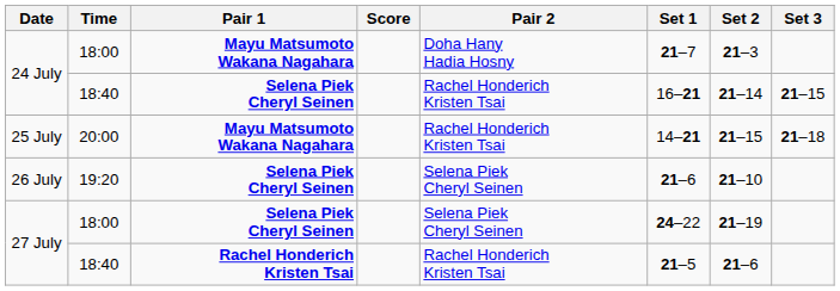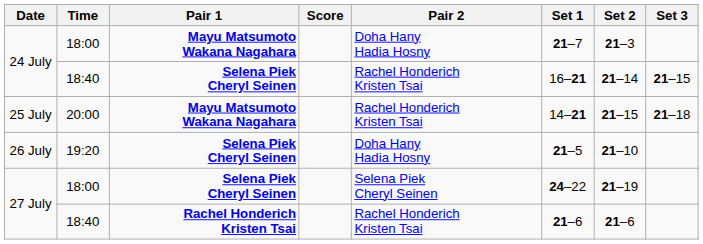26 July | Pair 2: Selena Piek Cheryl Seinen -> Doha Hany Hadia Hosny
26 July | Set 1: 21–6 -> 21–5
27 July / 18:40 | Set 1: 21–5 -> 21–6
